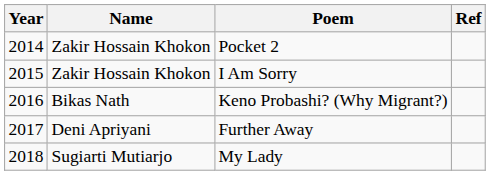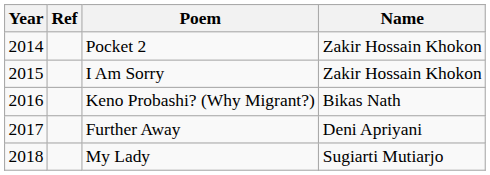columns swapped: Name <-> Ref
